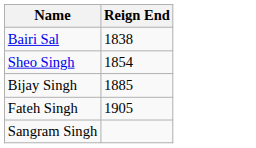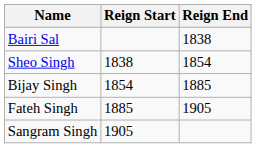+ column: Reign Start | 1838 | 1854 | 1885 | 1905
